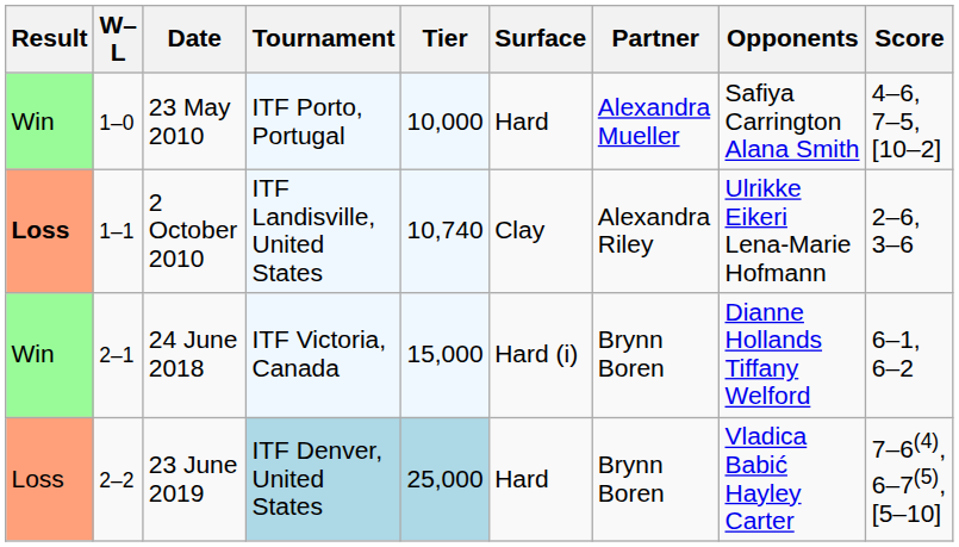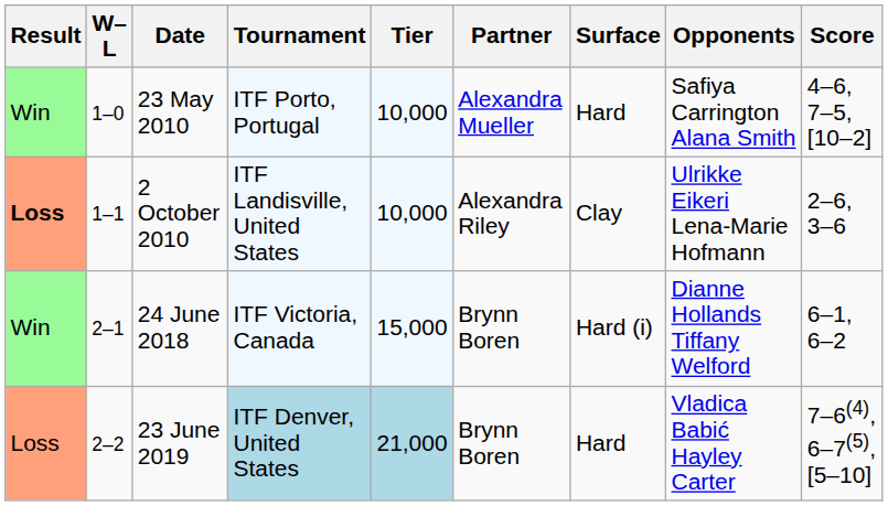columns swapped: Surface <-> Partner
2 October 2010 | Tier: 10,740 -> 10,000
23 June 2019 | Tier: 25,000 -> 21,000
